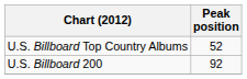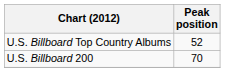U.S. Billboard 200 | Peak position: 92 -> 70
